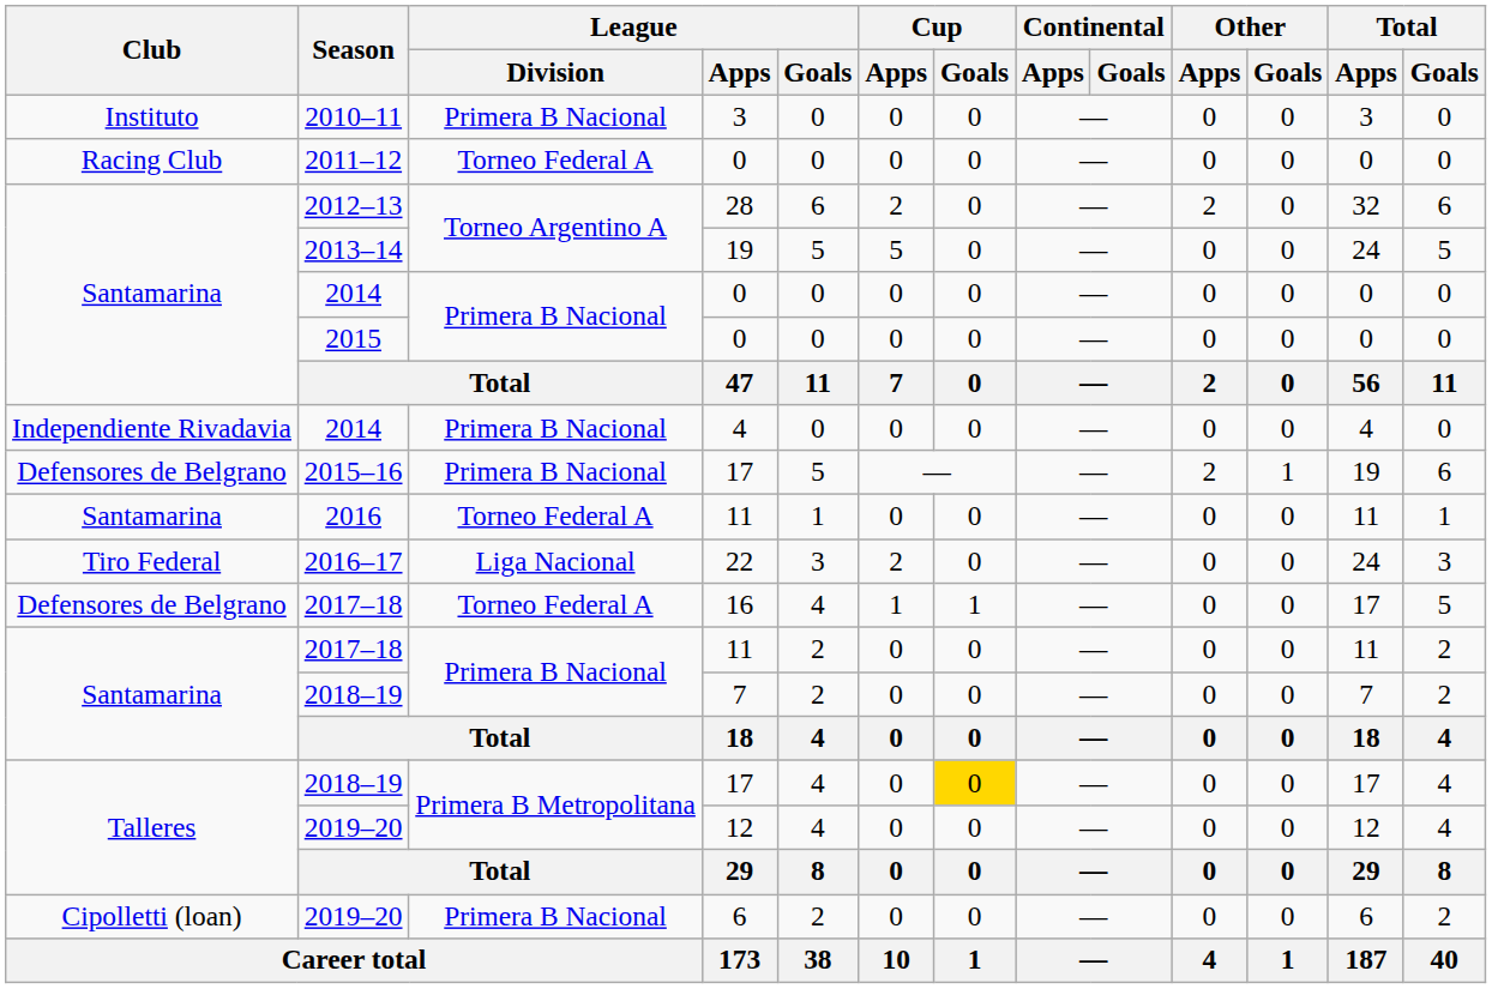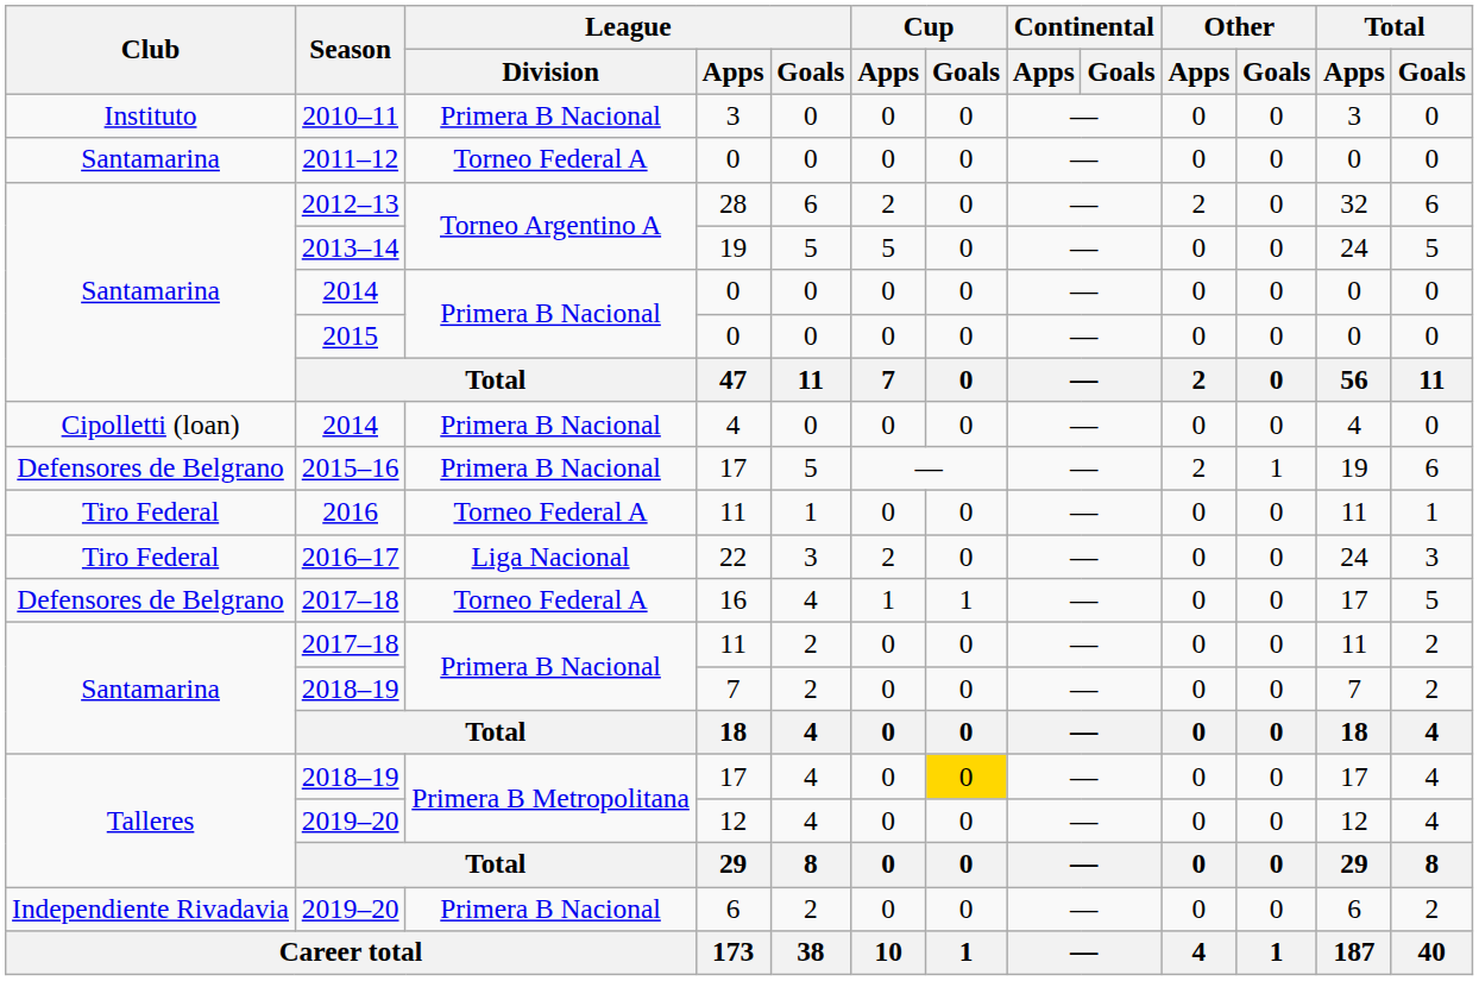2011–12 | Club: Racing Club -> Santamarina
2014 / 4 | Club: Independiente Rivadavia -> Cipolletti (loan)
2016 | Club: Santamarina -> Tiro Federal
2019–20 / 6 | Club: Cipolletti (loan) -> Independiente Rivadavia
